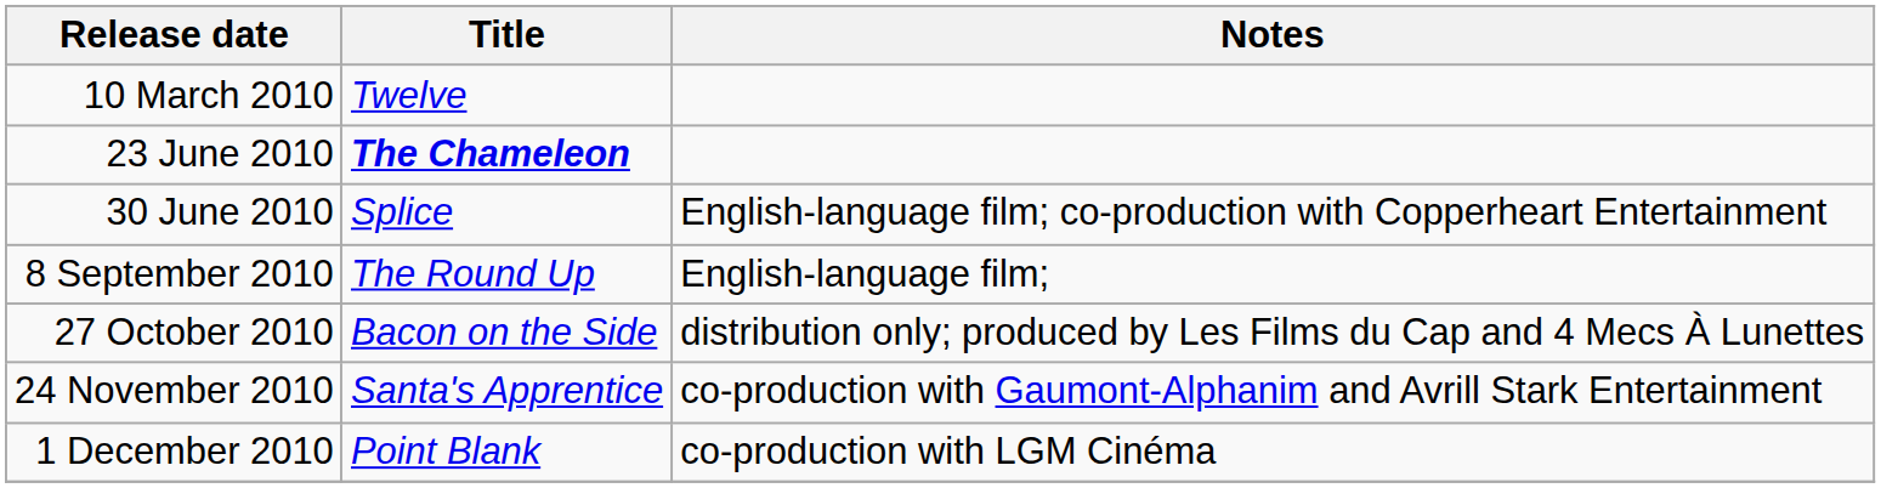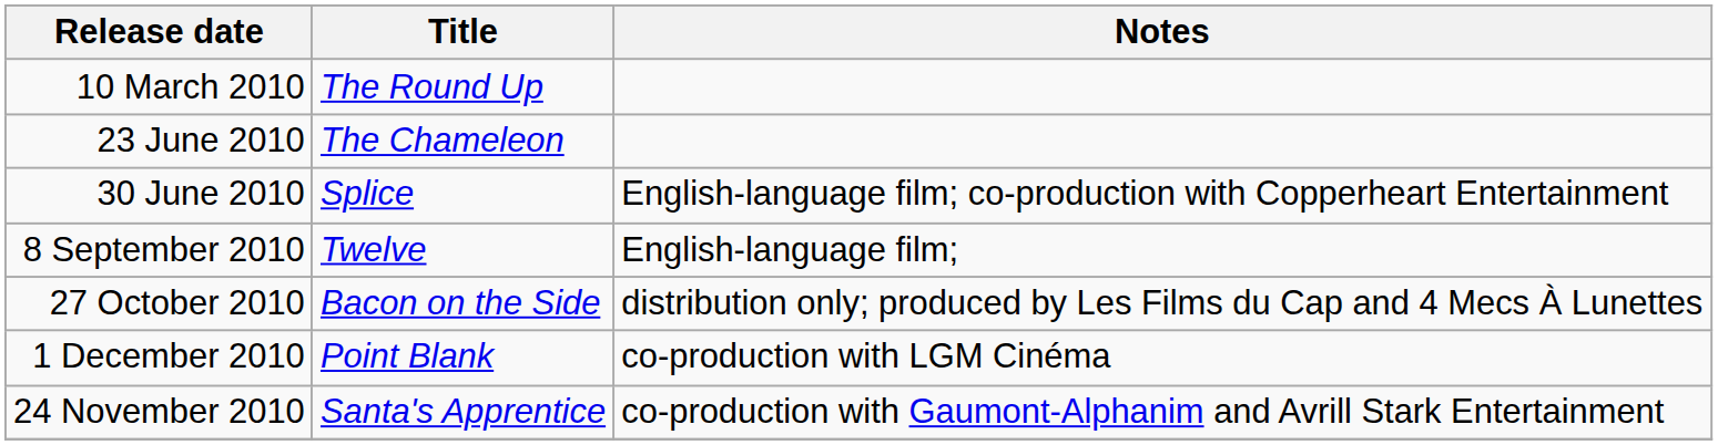10 March 2010 | Title: Twelve -> The Round Up
23 June 2010 | Title: bold -> normal
8 September 2010 | Title: The Round Up -> Twelve
rows swapped: 24 November 2010 <-> 1 December 2010
